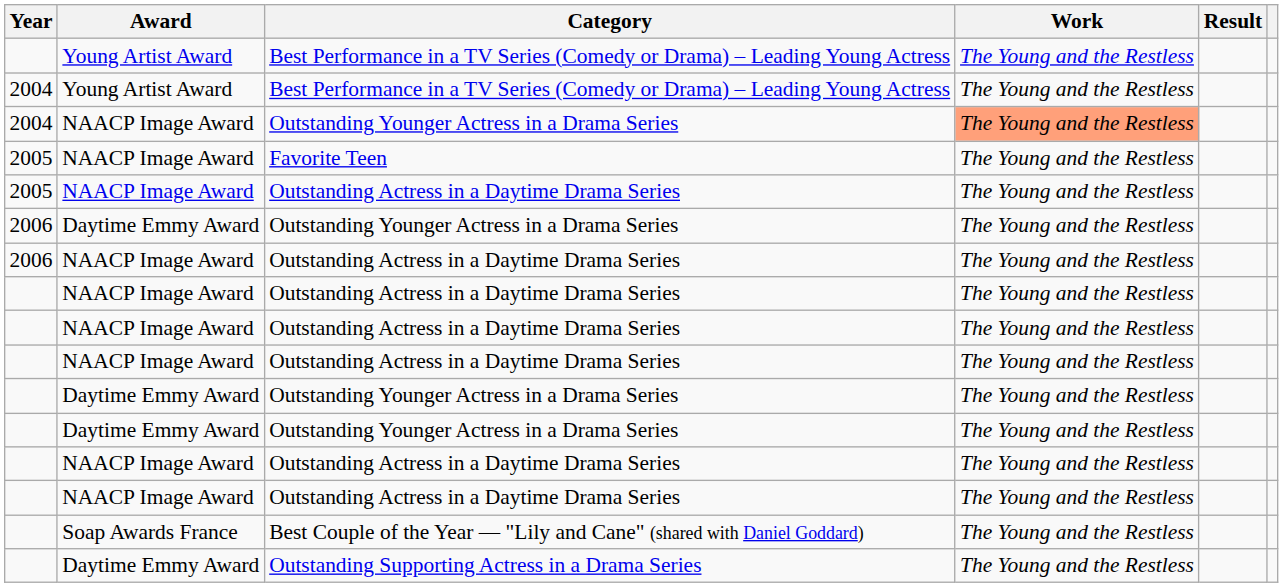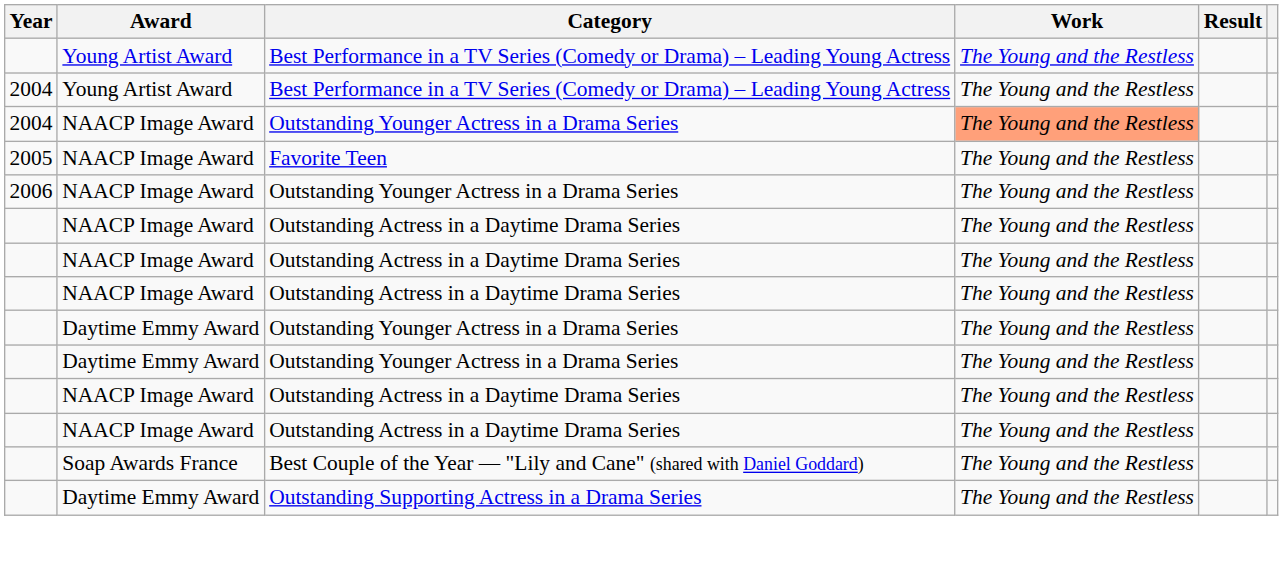- row: 2005 | NAACP Image Award | Outstanding Actress in a Daytime Drama Series | The Young and the Restless
2006 / Outstanding Younger Actress in a Drama Series | Award: Daytime Emmy Award -> NAACP Image Award
- row: 2006 | NAACP Image Award | Outstanding Actress in a Daytime Drama Series | The Young and the Restless
